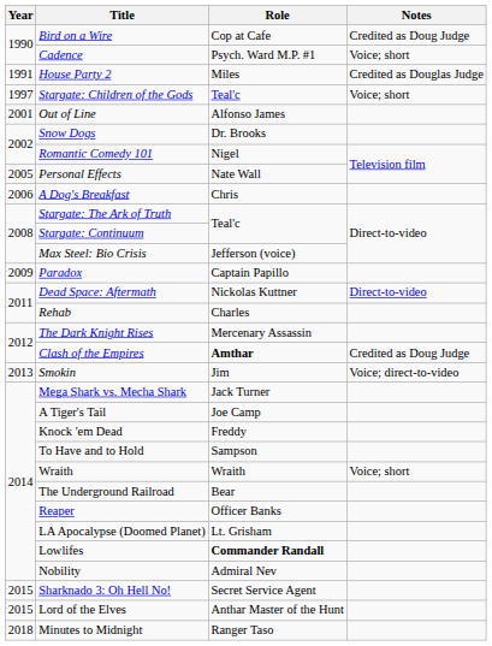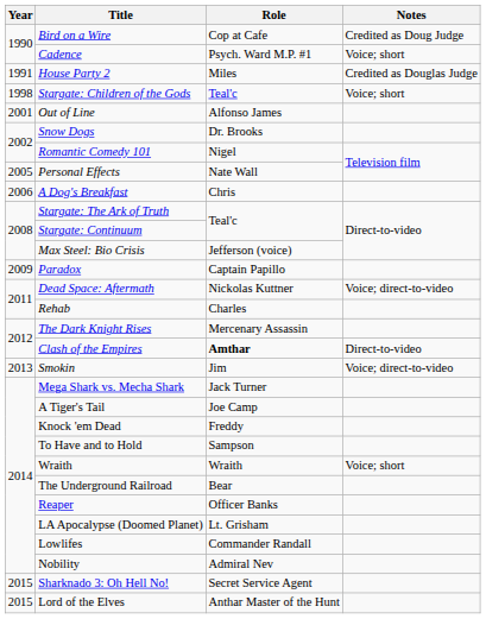Stargate: Children of the Gods | Year: 1997 -> 1998
Dead Space: Aftermath | Notes: Direct-to-video -> Voice; direct-to-video
Clash of the Empires | Notes: Credited as Doug Judge -> Direct-to-video
Lowlifes | Role: bold -> normal
- row: 2018 | Minutes to Midnight | Ranger Taso
